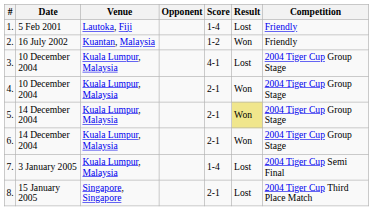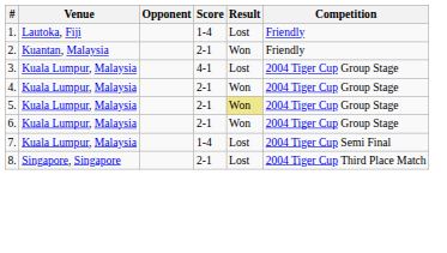- column: Date | 5 Feb 2001 | 16 July 2002 | 10 December 2004 | 10 December 2004 | 14 December 2004 | 14 December 2004 | 3 January 2005 | 15 January 2005
2. | Score: 1-2 -> 2-1
